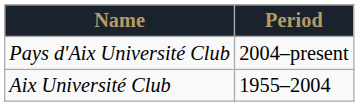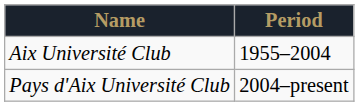rows swapped: Aix Université Club <-> Pays d'Aix Université Club
